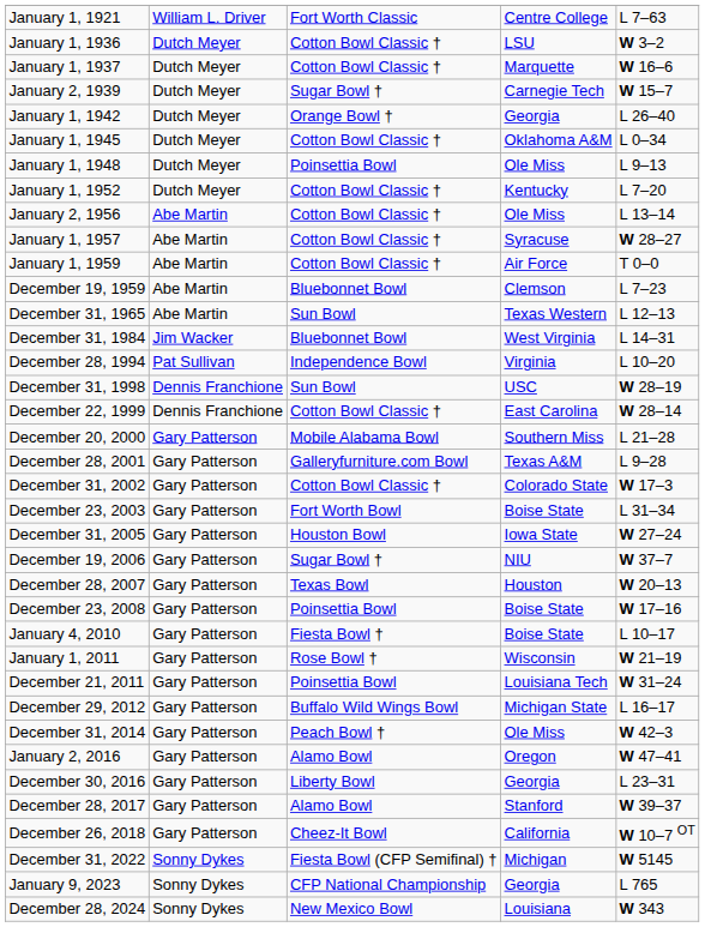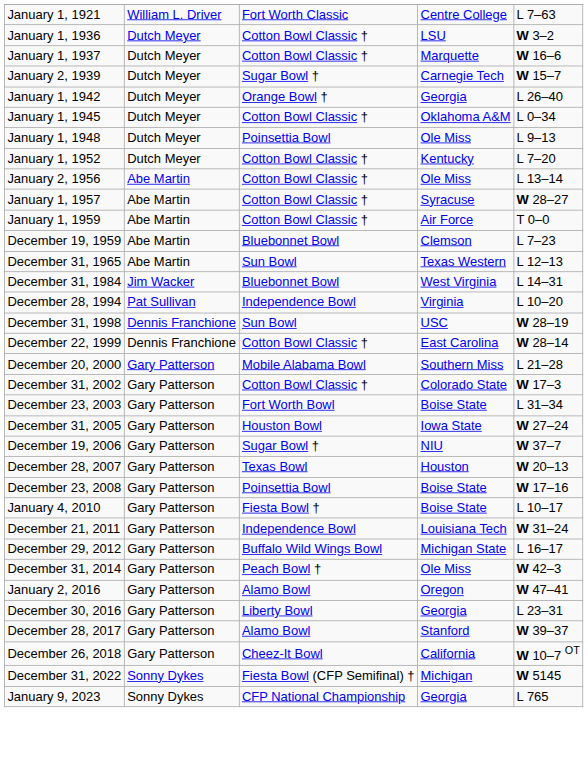- row: December 28, 2001 | Gary Patterson | Galleryfurniture.com Bowl | Texas A&M | L 9–28
- row: January 1, 2011 | Gary Patterson | Rose Bowl † | Wisconsin | W 21–19
December 21, 2011 | column 3: Poinsettia Bowl -> Independence Bowl
- row: December 28, 2024 | Sonny Dykes | New Mexico Bowl | Louisiana | W 343
